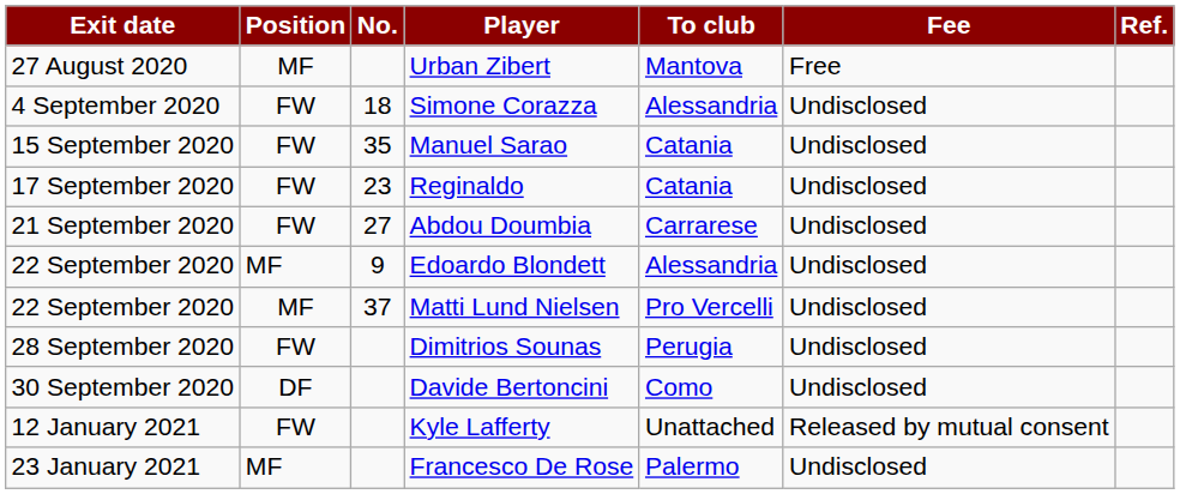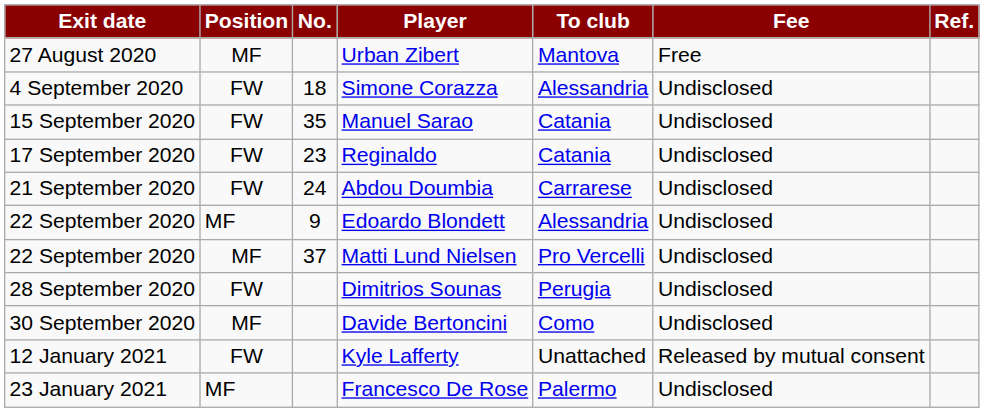Abdou Doumbia | No.: 27 -> 24
Davide Bertoncini | Position: DF -> MF
